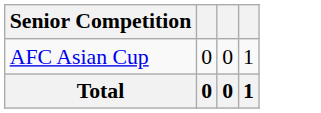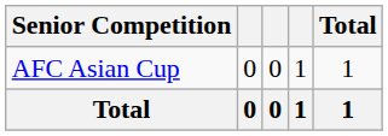+ column: Total | 1 | 1
